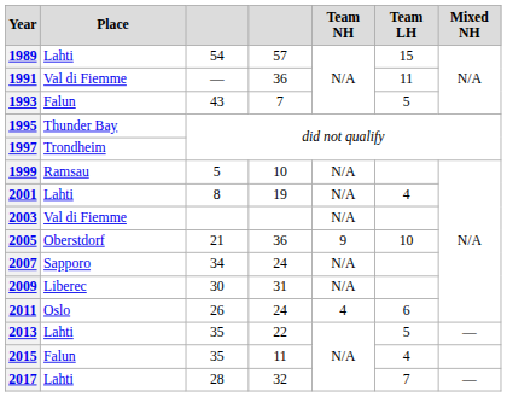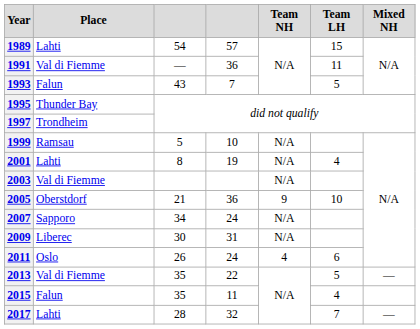2013 | Place: Lahti -> Val di Fiemme
